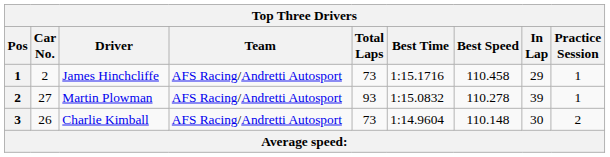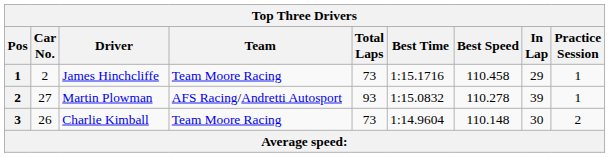James Hinchcliffe | Team: AFS Racing/Andretti Autosport -> Team Moore Racing
Charlie Kimball | Team: AFS Racing/Andretti Autosport -> Team Moore Racing
